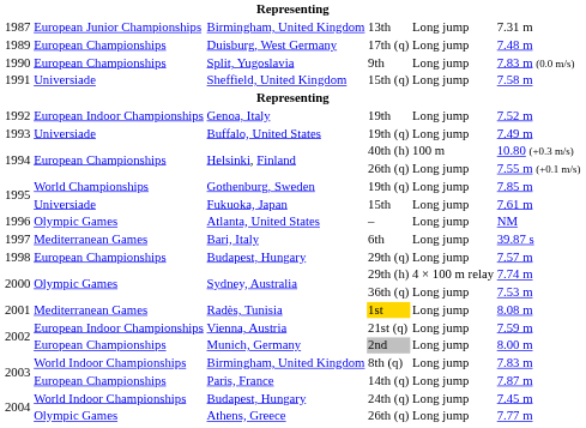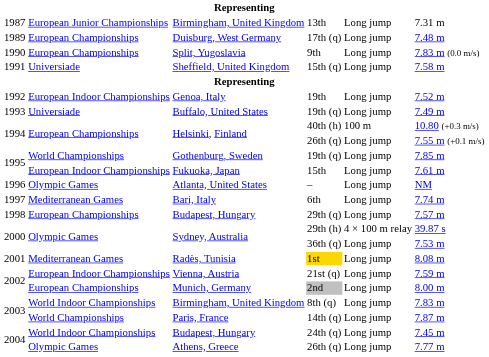15th | column 2: Universiade -> European Indoor Championships
6th | column 6: 39.87 s -> 7.74 m
29th (h) | column 6: 7.74 m -> 39.87 s
14th (q) | column 2: European Championships -> World Championships
